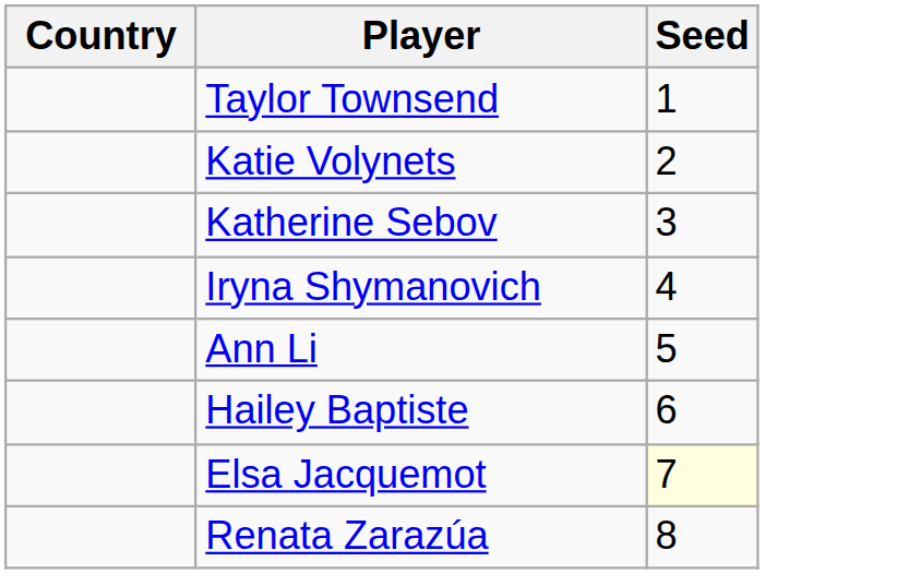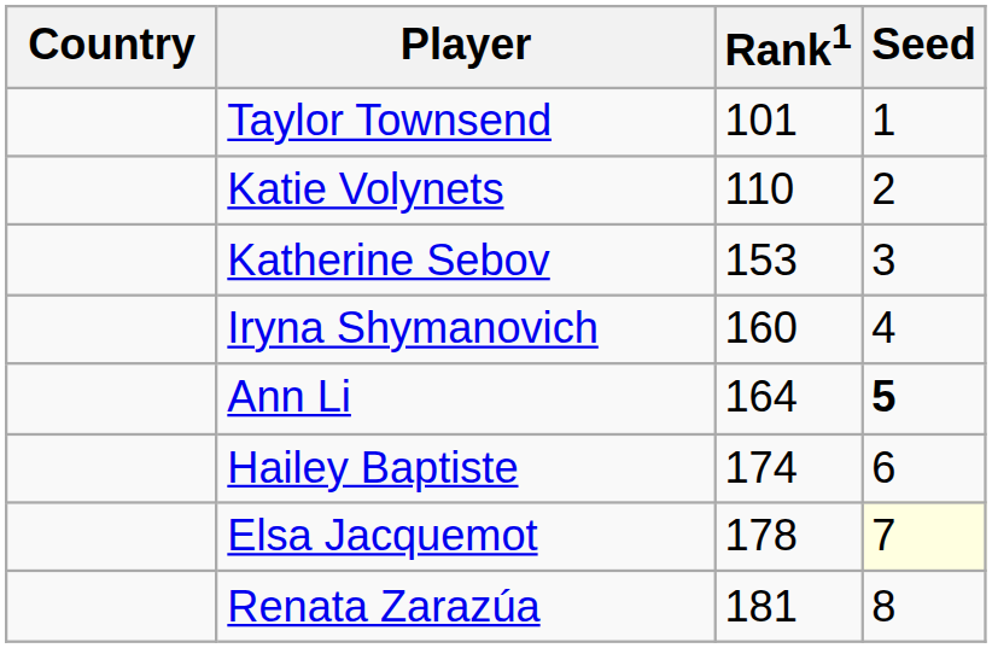+ column: Rank1 | 101 | 110 | 153 | 160 | 164 | 174 | 178 | 181
Ann Li | Seed: normal -> bold
